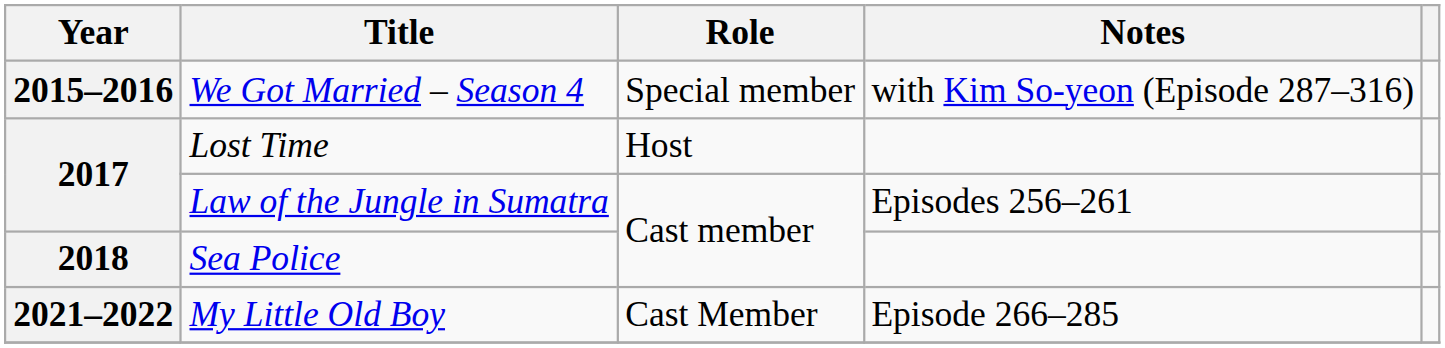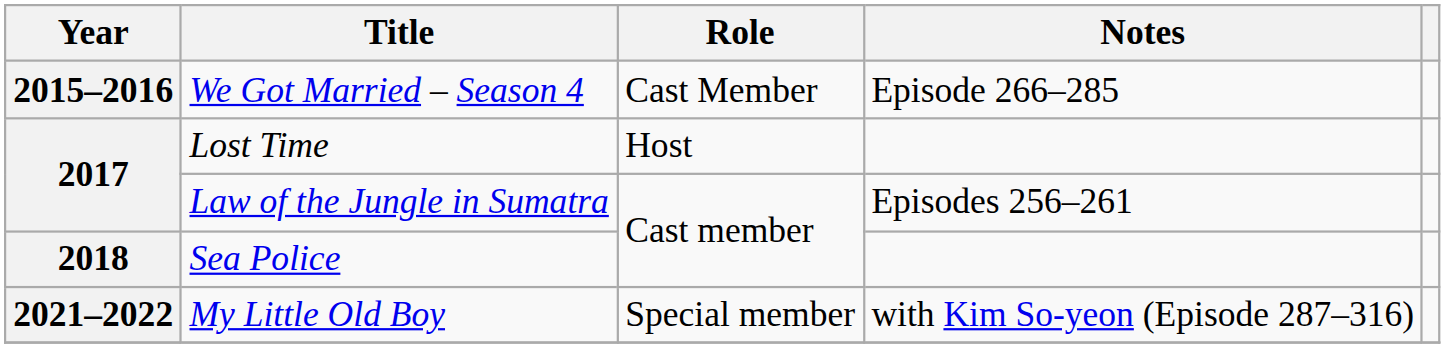We Got Married – Season 4 | Role: Special member -> Cast Member
We Got Married – Season 4 | Notes: with Kim So-yeon (Episode 287–316) -> Episode 266–285
My Little Old Boy | Role: Cast Member -> Special member
My Little Old Boy | Notes: Episode 266–285 -> with Kim So-yeon (Episode 287–316)
